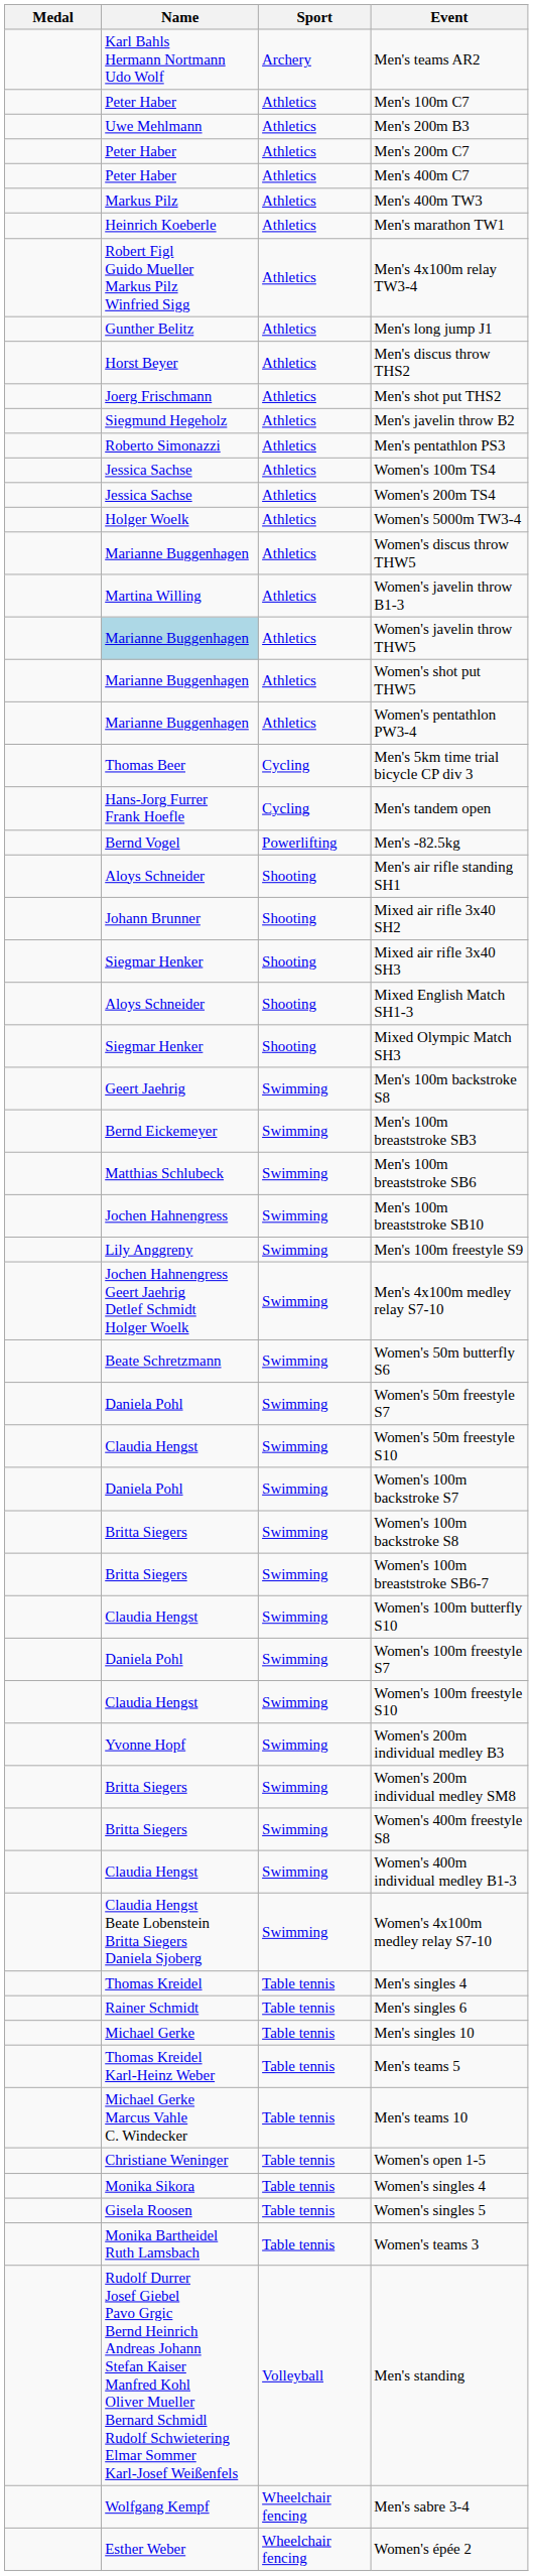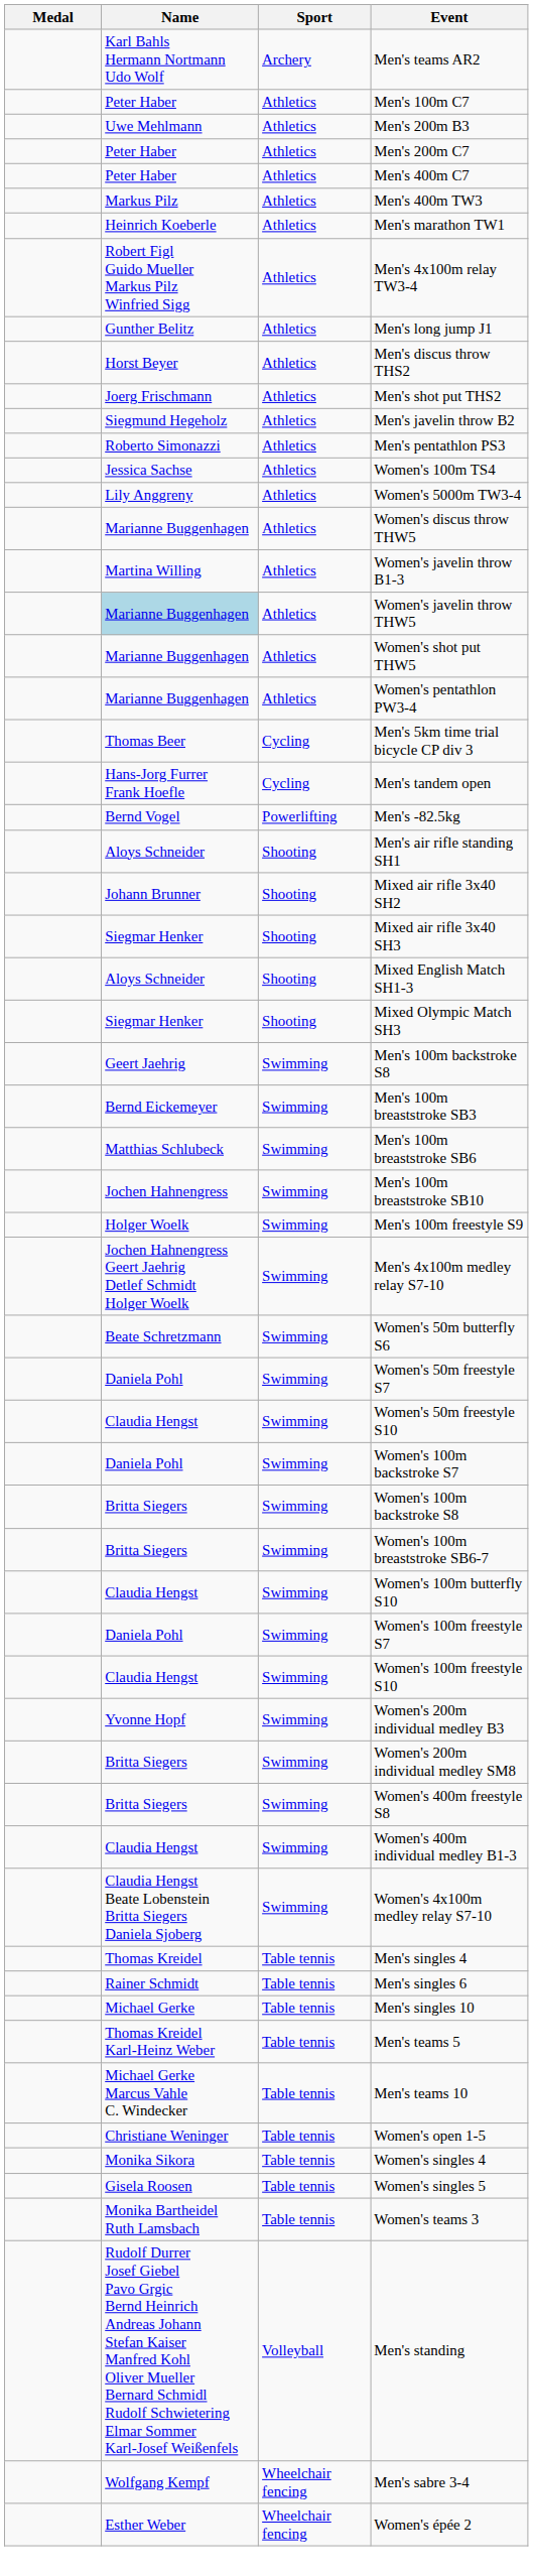- row: Jessica Sachse | Athletics | Women's 200m TS4
Women's 5000m TW3-4 | Name: Holger Woelk -> Lily Anggreny
Men's 100m freestyle S9 | Name: Lily Anggreny -> Holger Woelk
